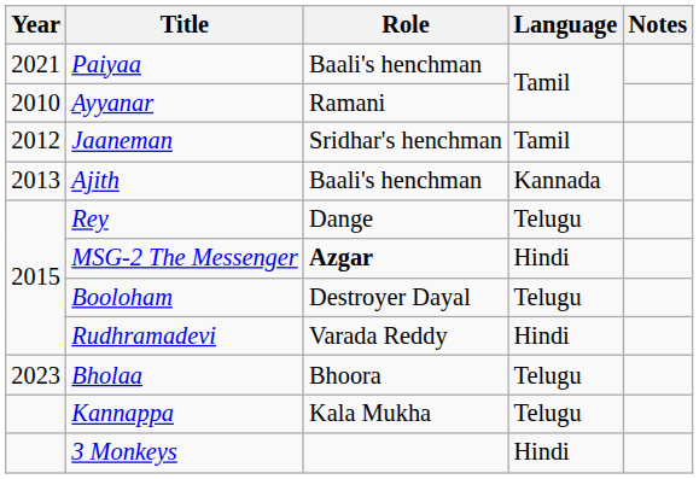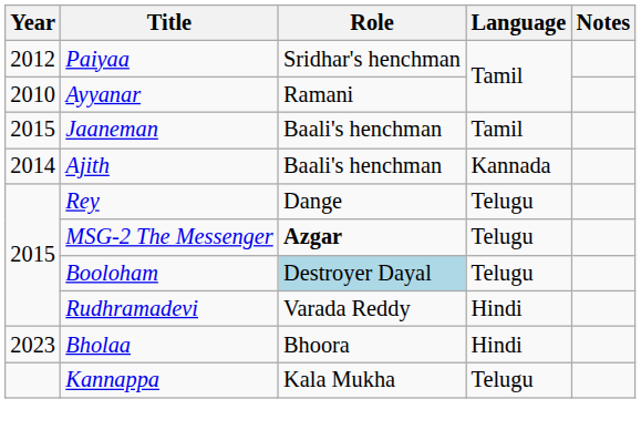Paiyaa | Year: 2021 -> 2012
Paiyaa | Role: Baali's henchman -> Sridhar's henchman
Jaaneman | Year: 2012 -> 2015
Jaaneman | Role: Sridhar's henchman -> Baali's henchman
Ajith | Year: 2013 -> 2014
MSG-2 The Messenger | Language: Hindi -> Telugu
Booloham | Role: no background -> lightblue background
Bholaa | Language: Telugu -> Hindi
- row: 3 Monkeys | Hindi
